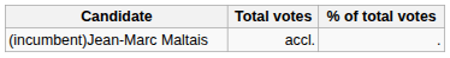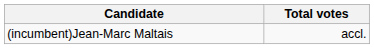- column: % of total votes | .
